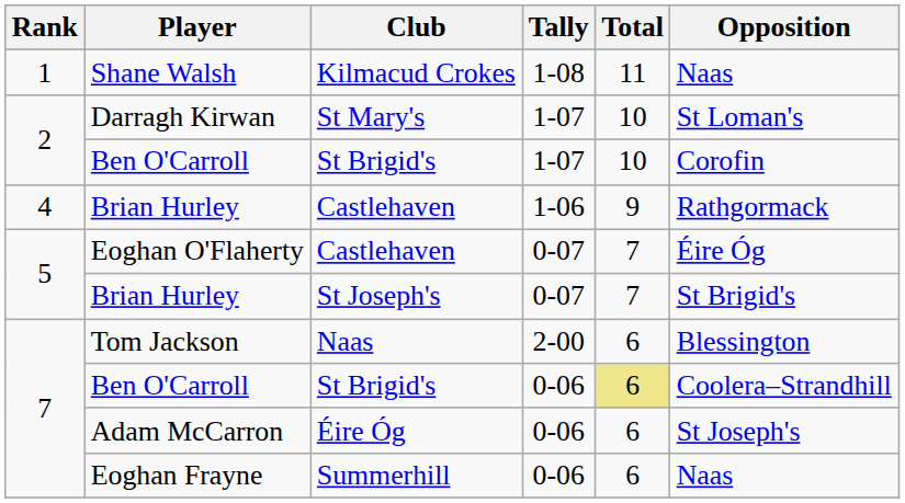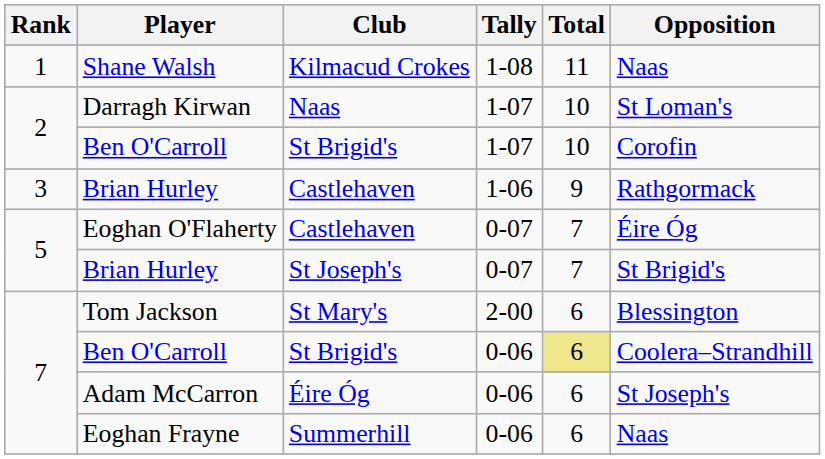Darragh Kirwan | Club: St Mary's -> Naas
Brian Hurley / 1-06 | Rank: 4 -> 3
Tom Jackson | Club: Naas -> St Mary's
